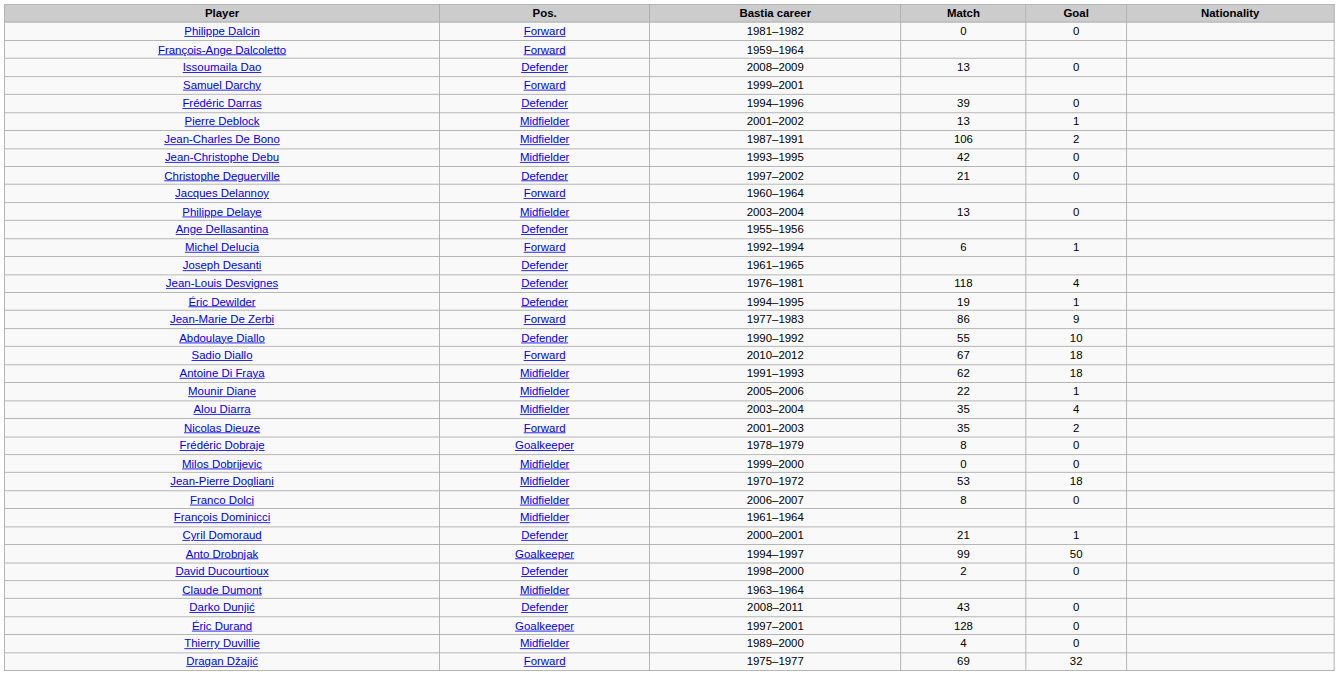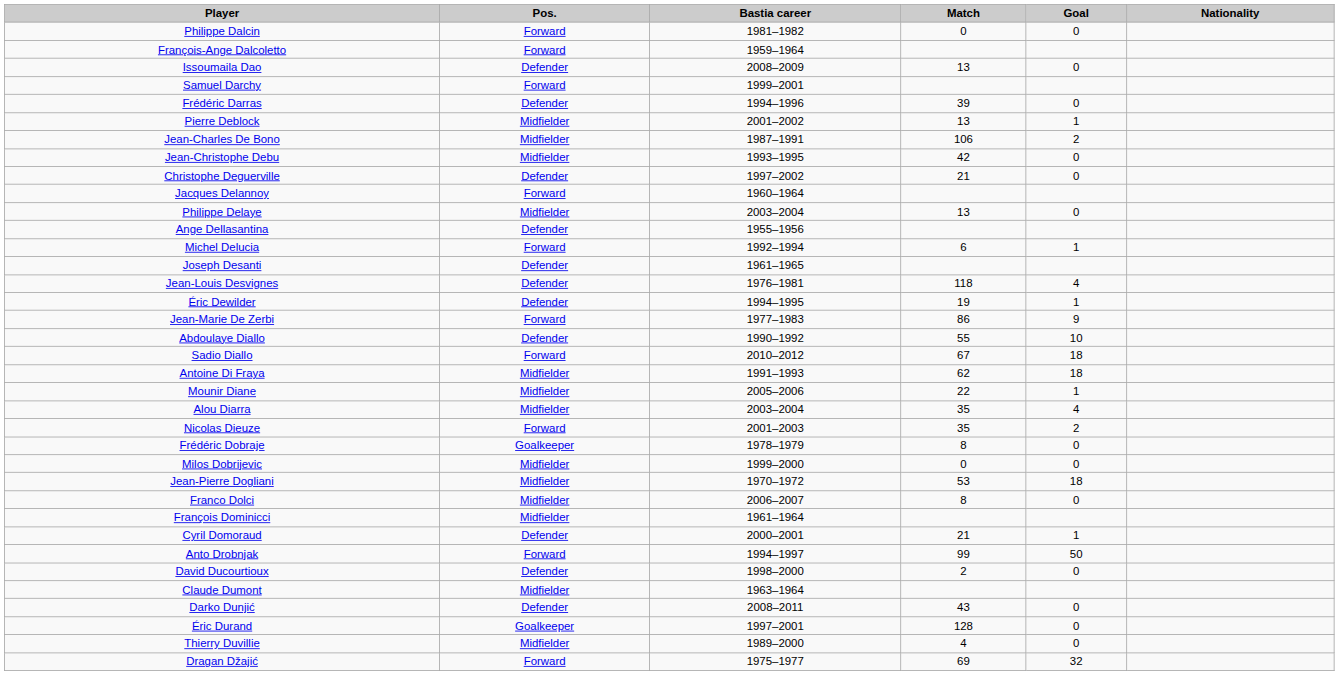Anto Drobnjak | Pos.: Goalkeeper -> Forward
